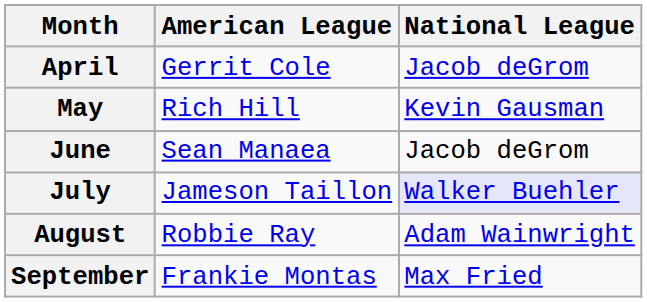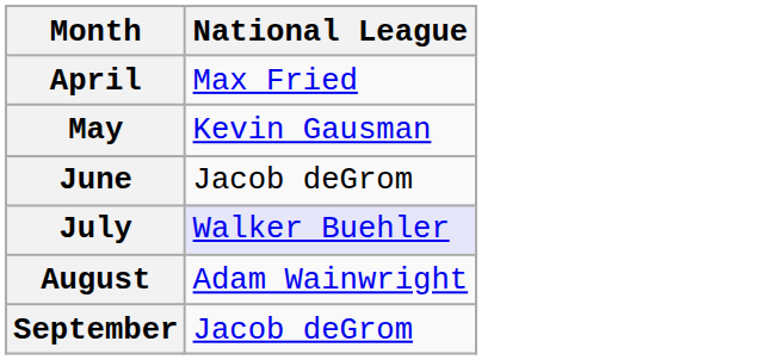- column: American League | Gerrit Cole | Rich Hill | Sean Manaea | Jameson Taillon | Robbie Ray | Frankie Montas
April | National League: Jacob deGrom -> Max Fried
September | National League: Max Fried -> Jacob deGrom
